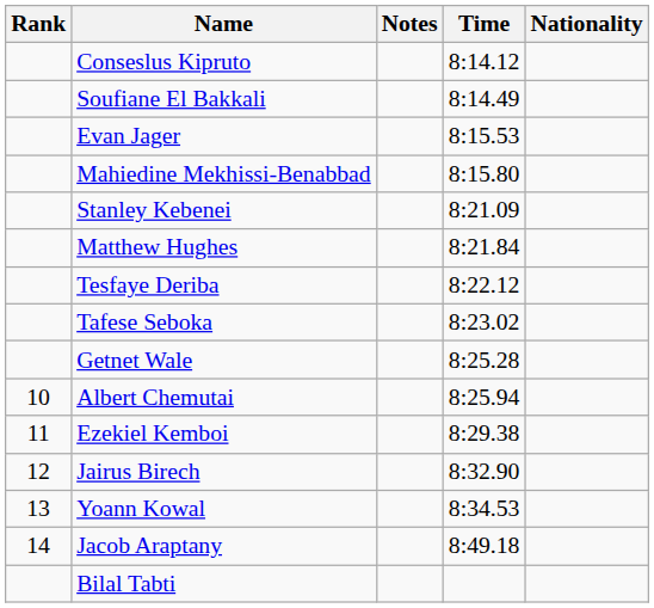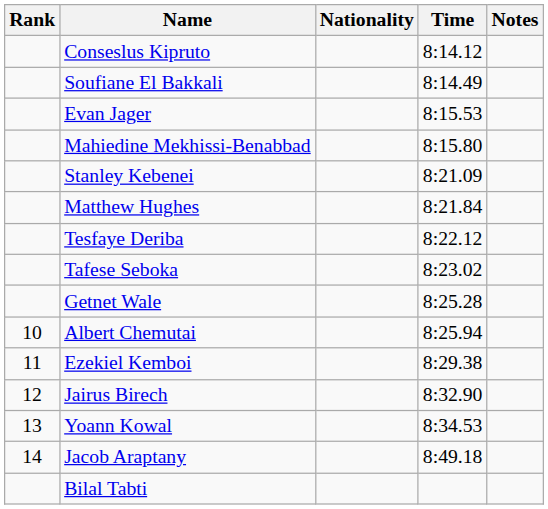columns swapped: Nationality <-> Notes
